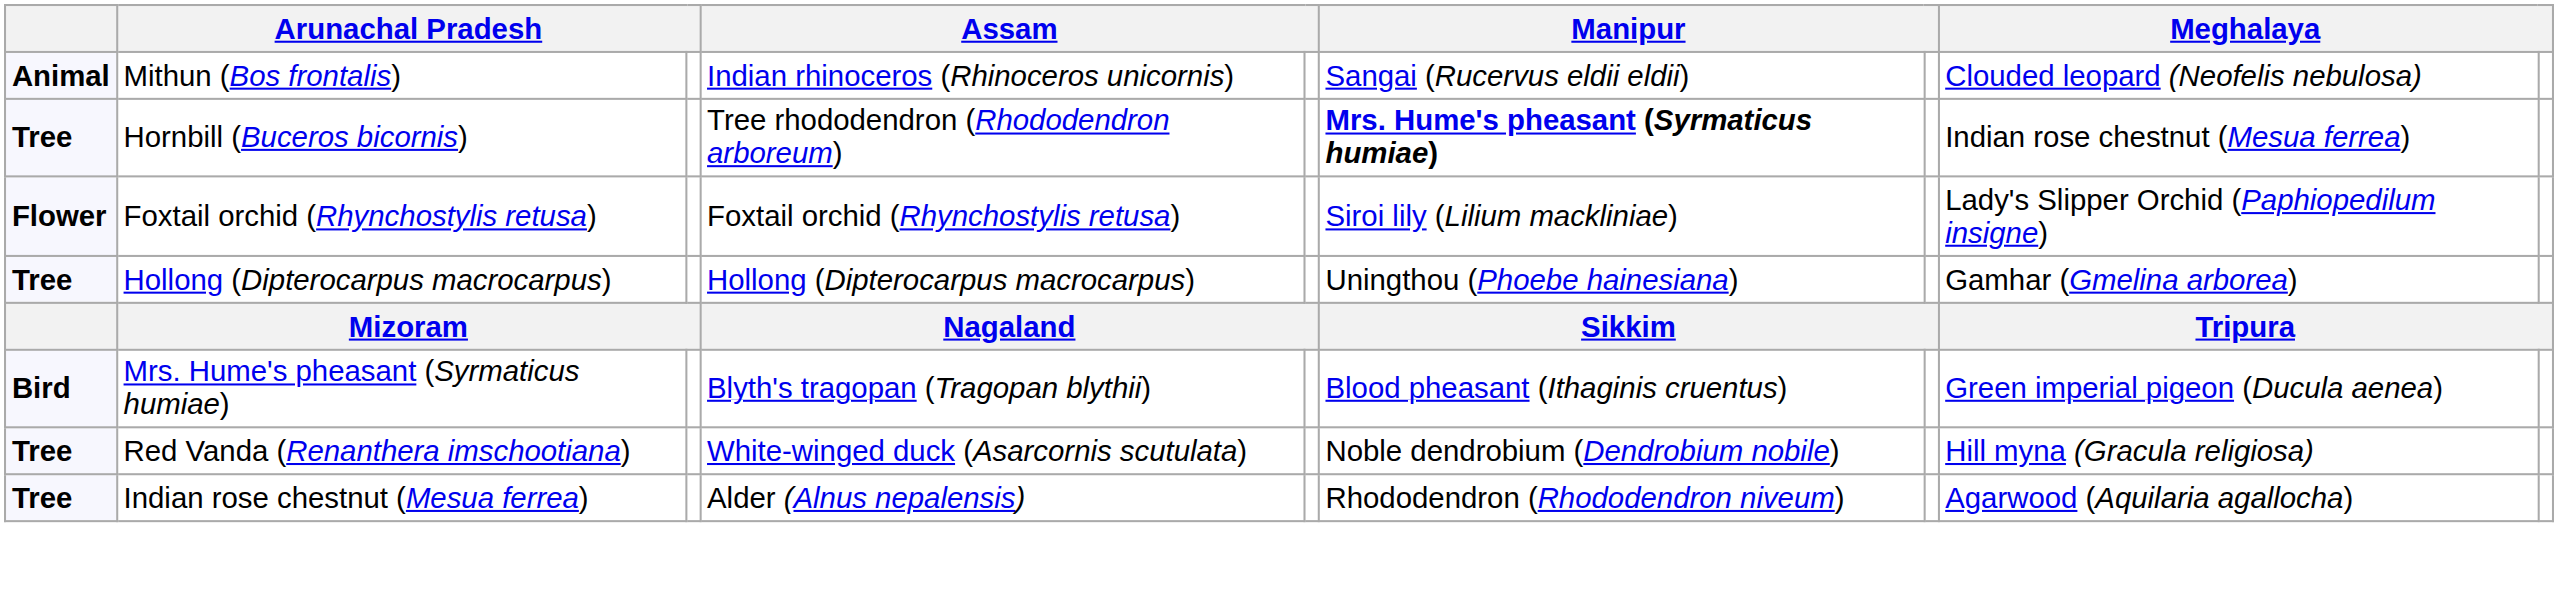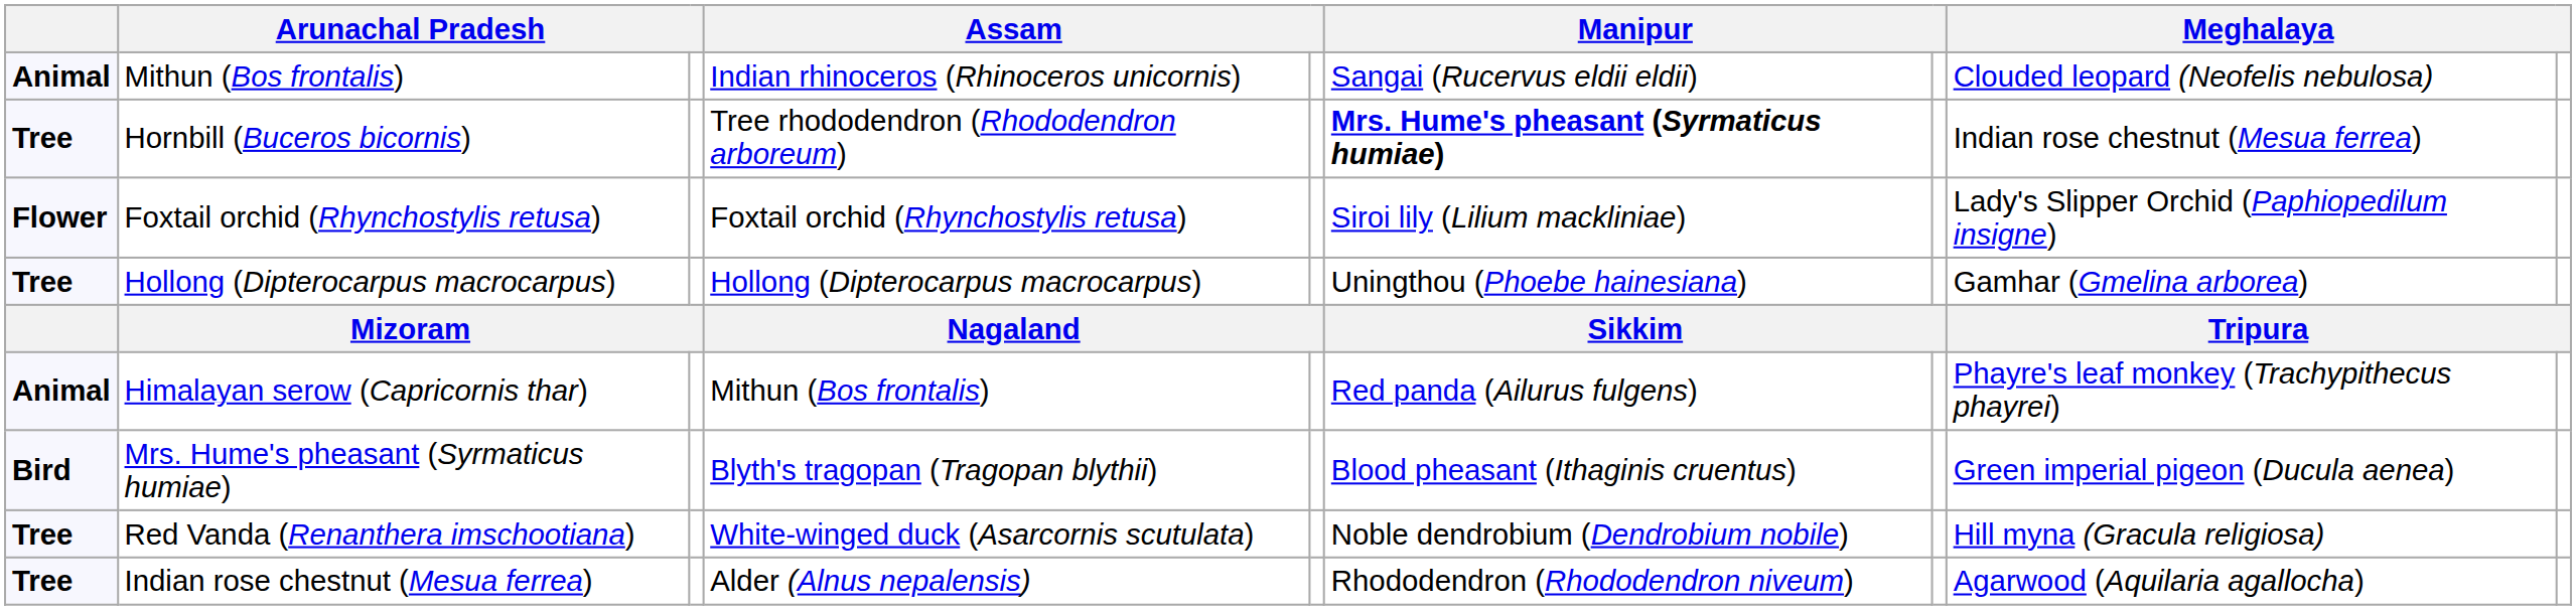+ row: Animal | Himalayan serow (Capricornis thar) | Mithun (Bos frontalis) | Red panda (Ailurus fulgens) | Phayre's leaf monkey (Trachypithecus phayrei)
